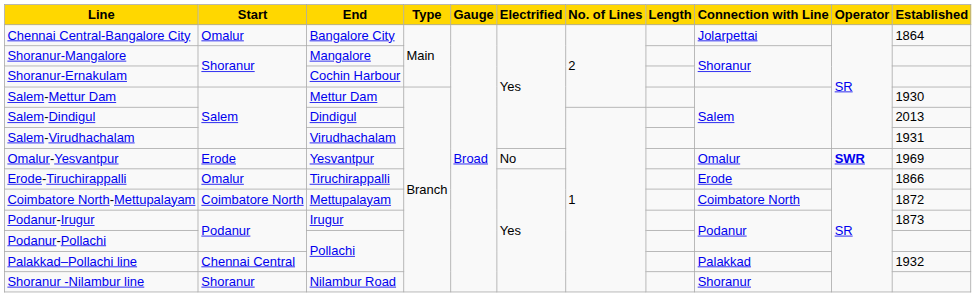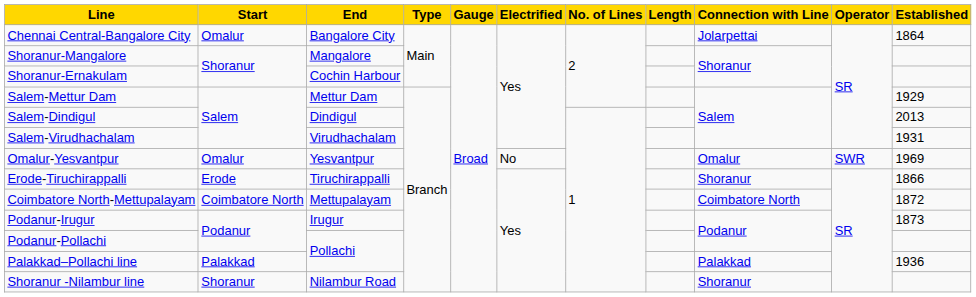Salem-Mettur Dam | Established: 1930 -> 1929
Omalur-Yesvantpur | Start: Erode -> Omalur
Omalur-Yesvantpur | Operator: bold -> normal
Erode-Tiruchirappalli | Start: Omalur -> Erode
Erode-Tiruchirappalli | Connection with Line: Erode -> Shoranur
Palakkad–Pollachi line | Start: Chennai Central -> Palakkad
Palakkad–Pollachi line | Established: 1932 -> 1936
